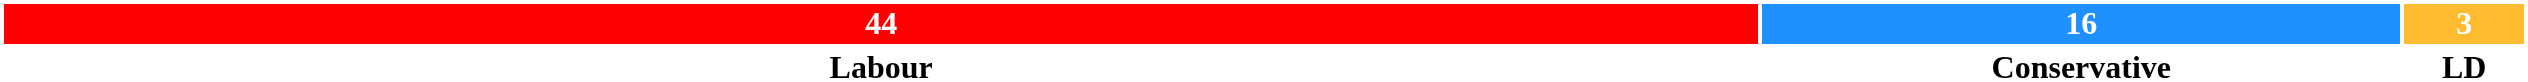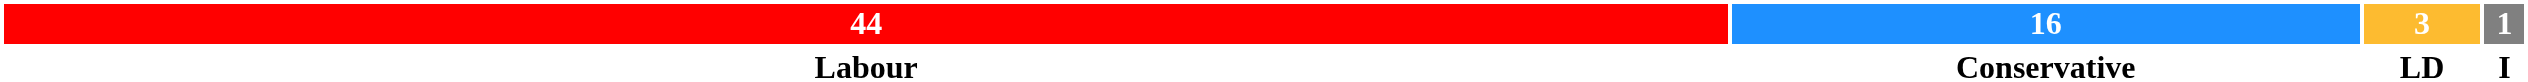+ column: 1 | I
